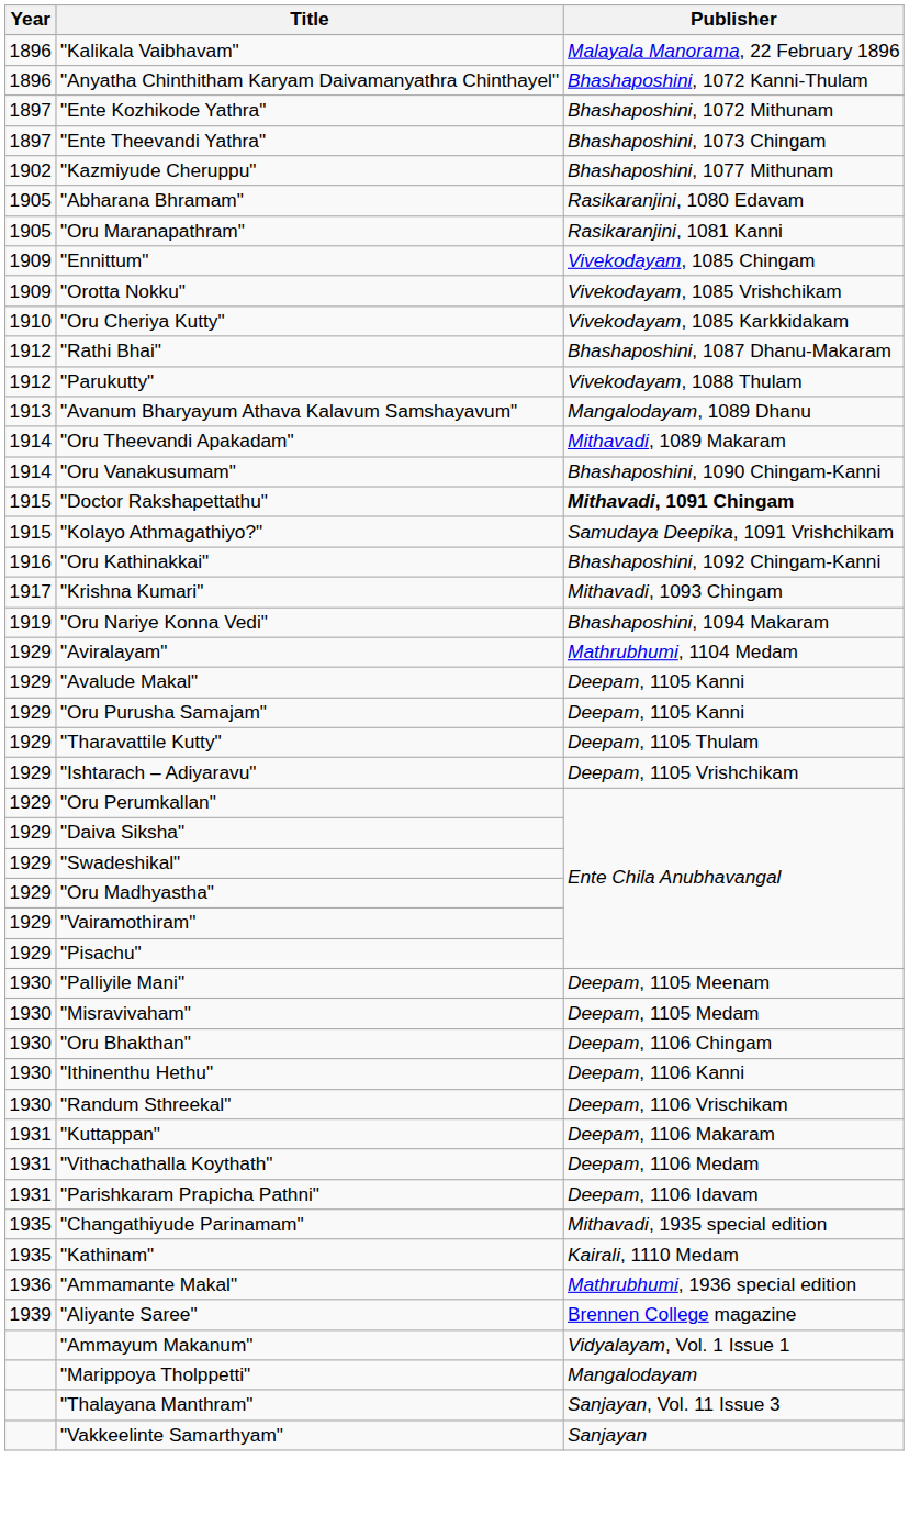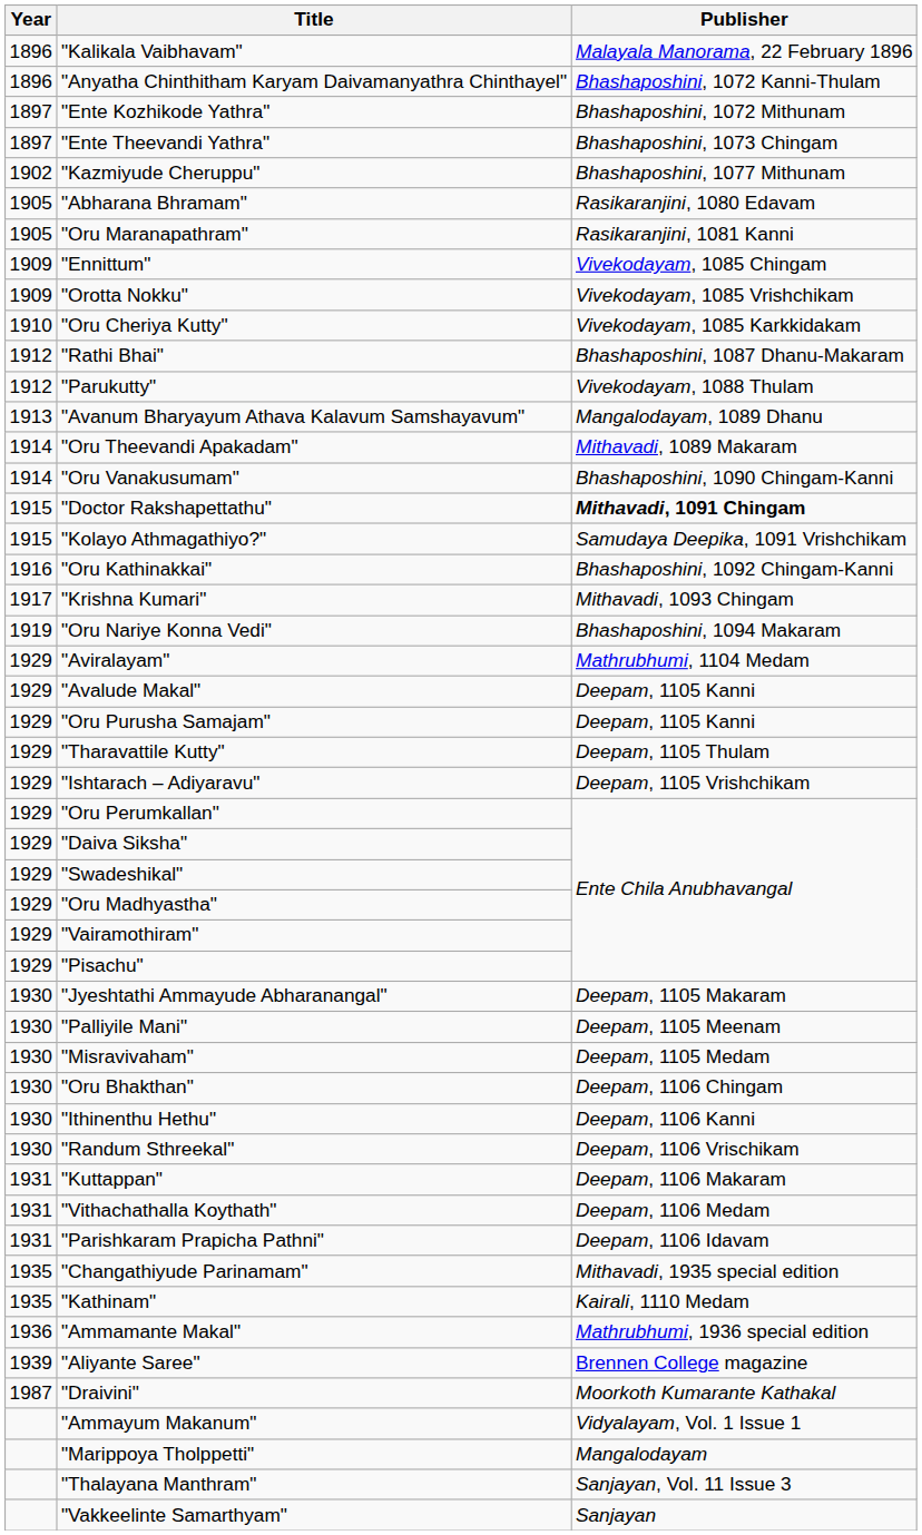+ row: 1930 | "Jyeshtathi Ammayude Abharanangal" | Deepam, 1105 Makaram
+ row: 1987 | "Draivini" | Moorkoth Kumarante Kathakal
